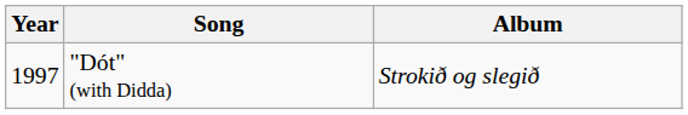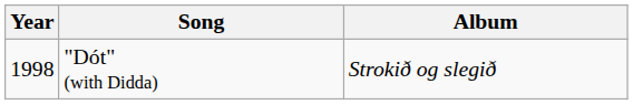"Dót" (with Didda) | Year: 1997 -> 1998
